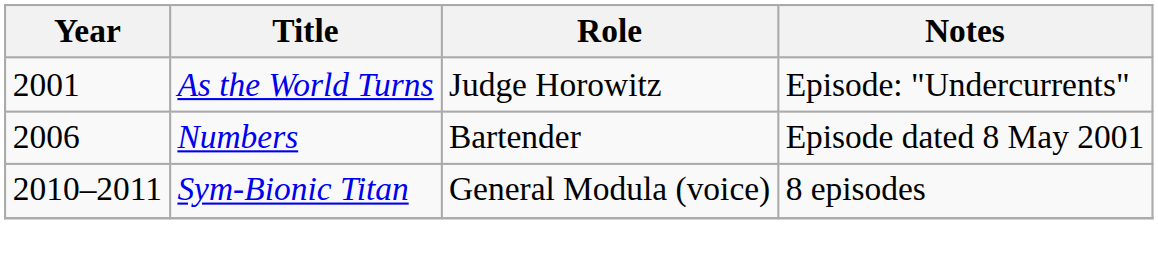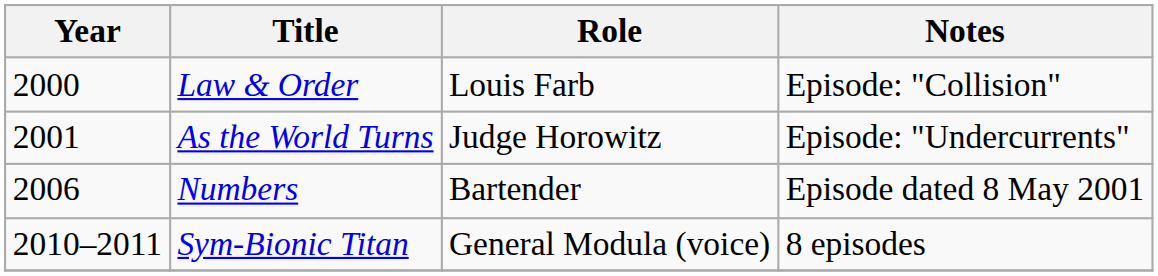+ row: 2000 | Law & Order | Louis Farb | Episode: "Collision"
